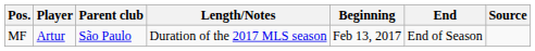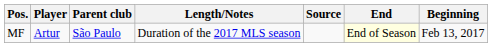columns swapped: Beginning <-> Source
MF | End: no background -> lightyellow background
